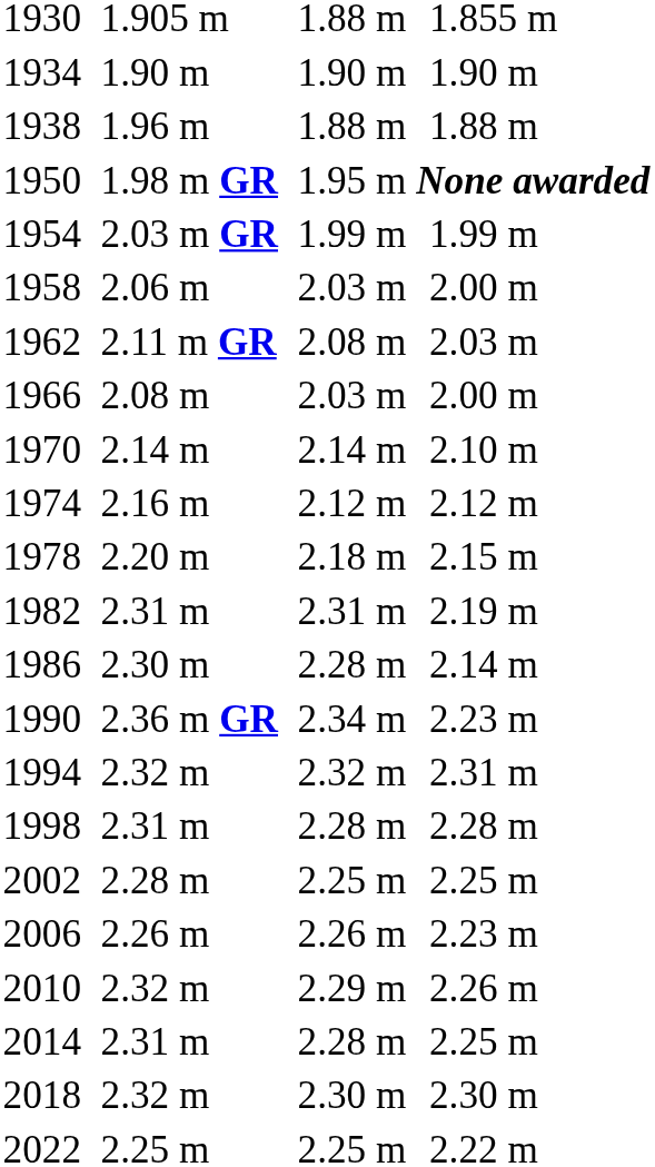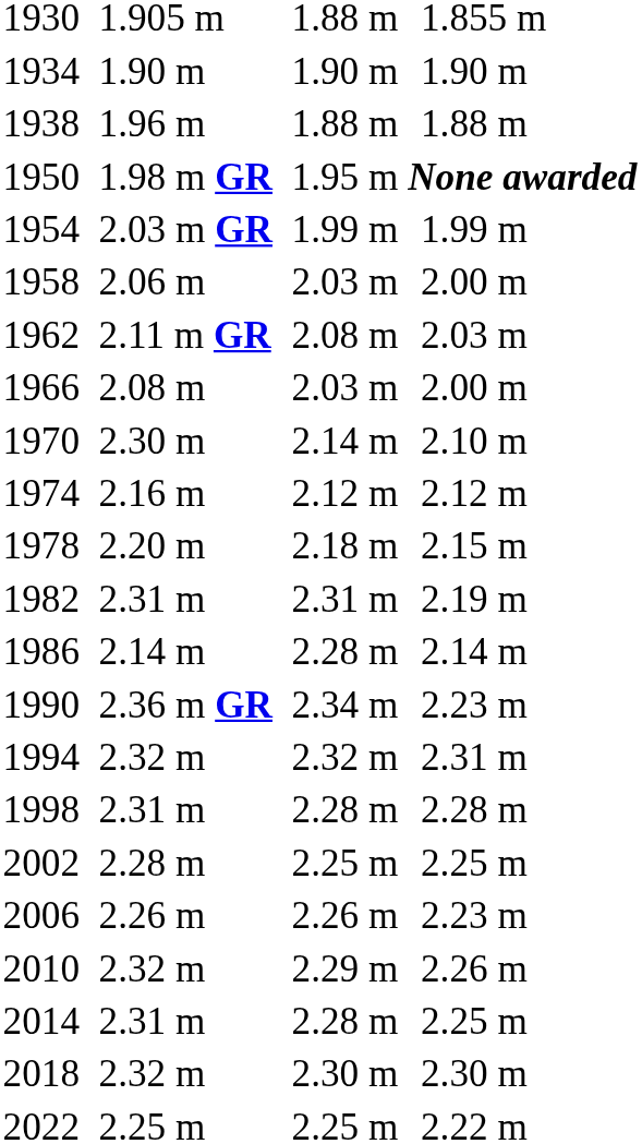1970 | column 3: 2.14 m -> 2.30 m
1986 | column 3: 2.30 m -> 2.14 m
